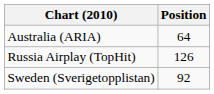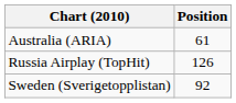Australia (ARIA) | Position: 64 -> 61
